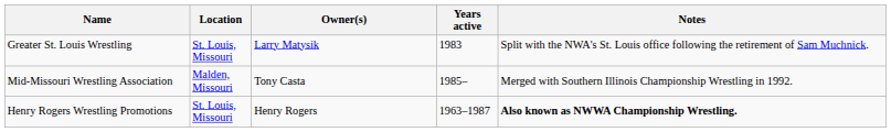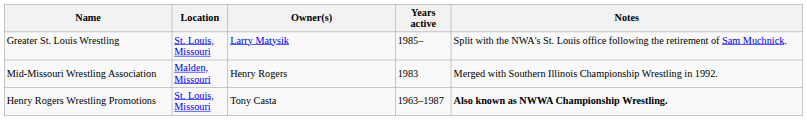Greater St. Louis Wrestling | Years active: 1983 -> 1985–
Mid-Missouri Wrestling Association | Owner(s): Tony Casta -> Henry Rogers
Mid-Missouri Wrestling Association | Years active: 1985– -> 1983
Henry Rogers Wrestling Promotions | Owner(s): Henry Rogers -> Tony Casta
